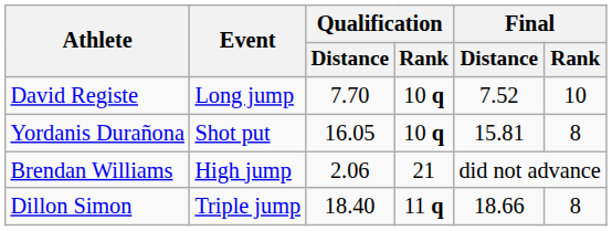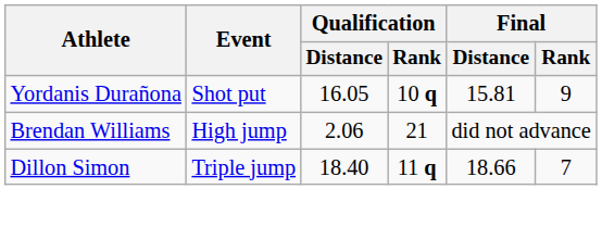- row: David Registe | Long jump | 7.70 | 10 q | 7.52 | 10
Yordanis Durañona | Final / Rank: 8 -> 9
Dillon Simon | Final / Rank: 8 -> 7
